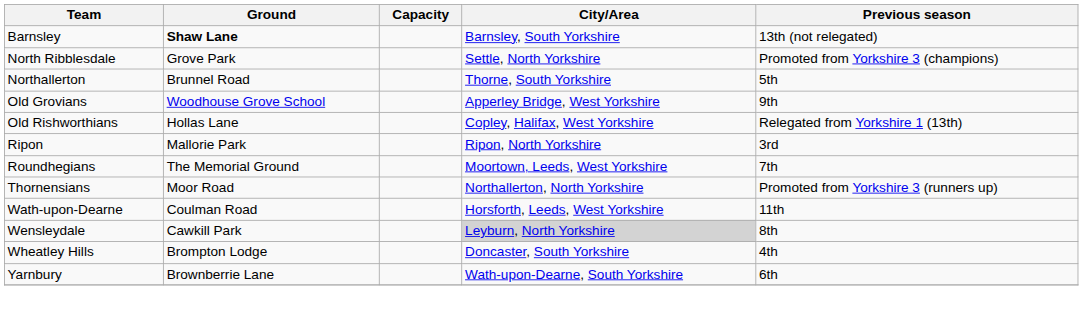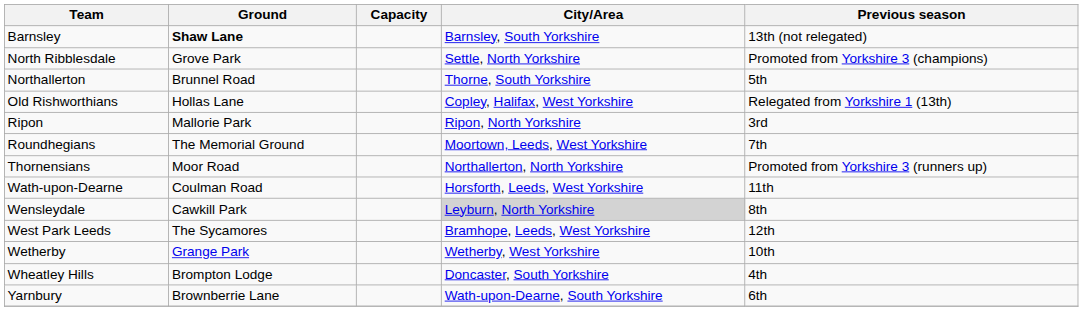- row: Old Grovians | Woodhouse Grove School | Apperley Bridge, West Yorkshire | 9th
+ row: West Park Leeds | The Sycamores | Bramhope, Leeds, West Yorkshire | 12th
+ row: Wetherby | Grange Park | Wetherby, West Yorkshire | 10th
